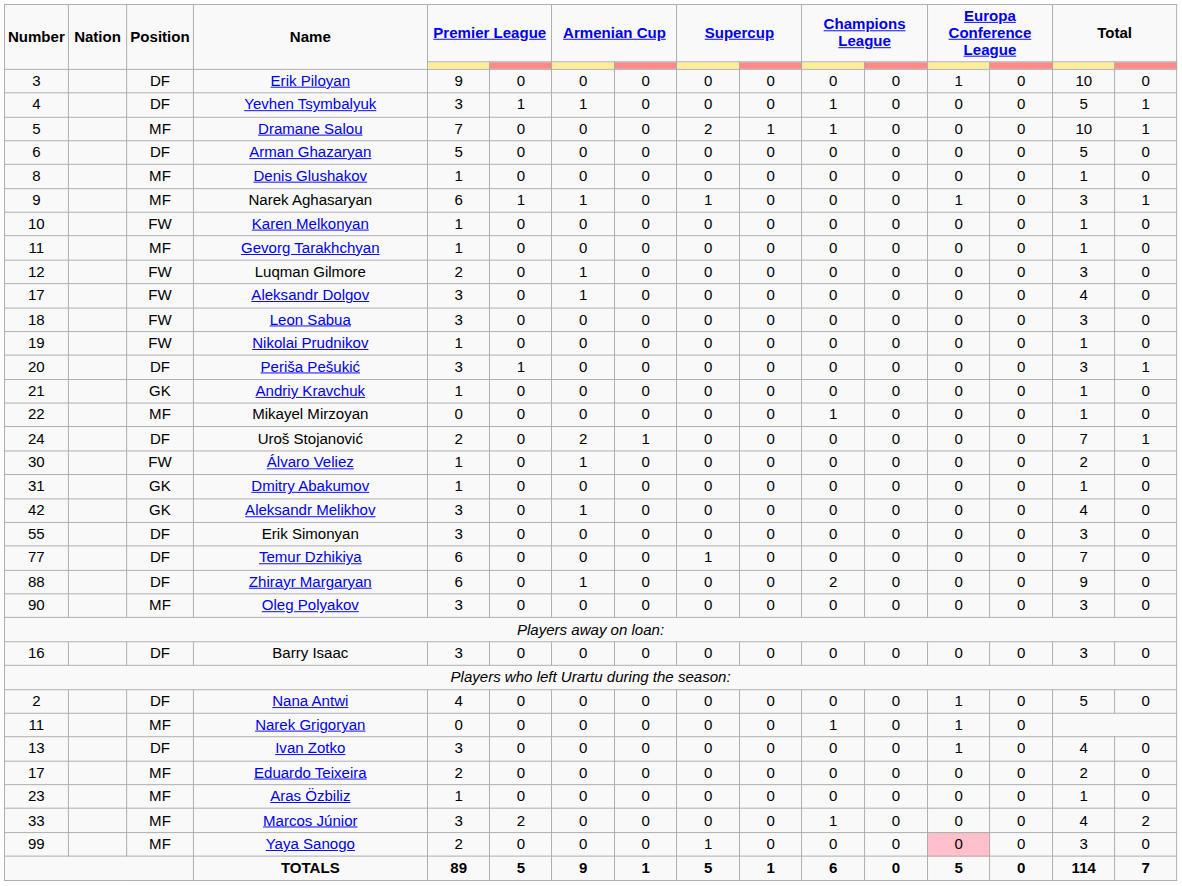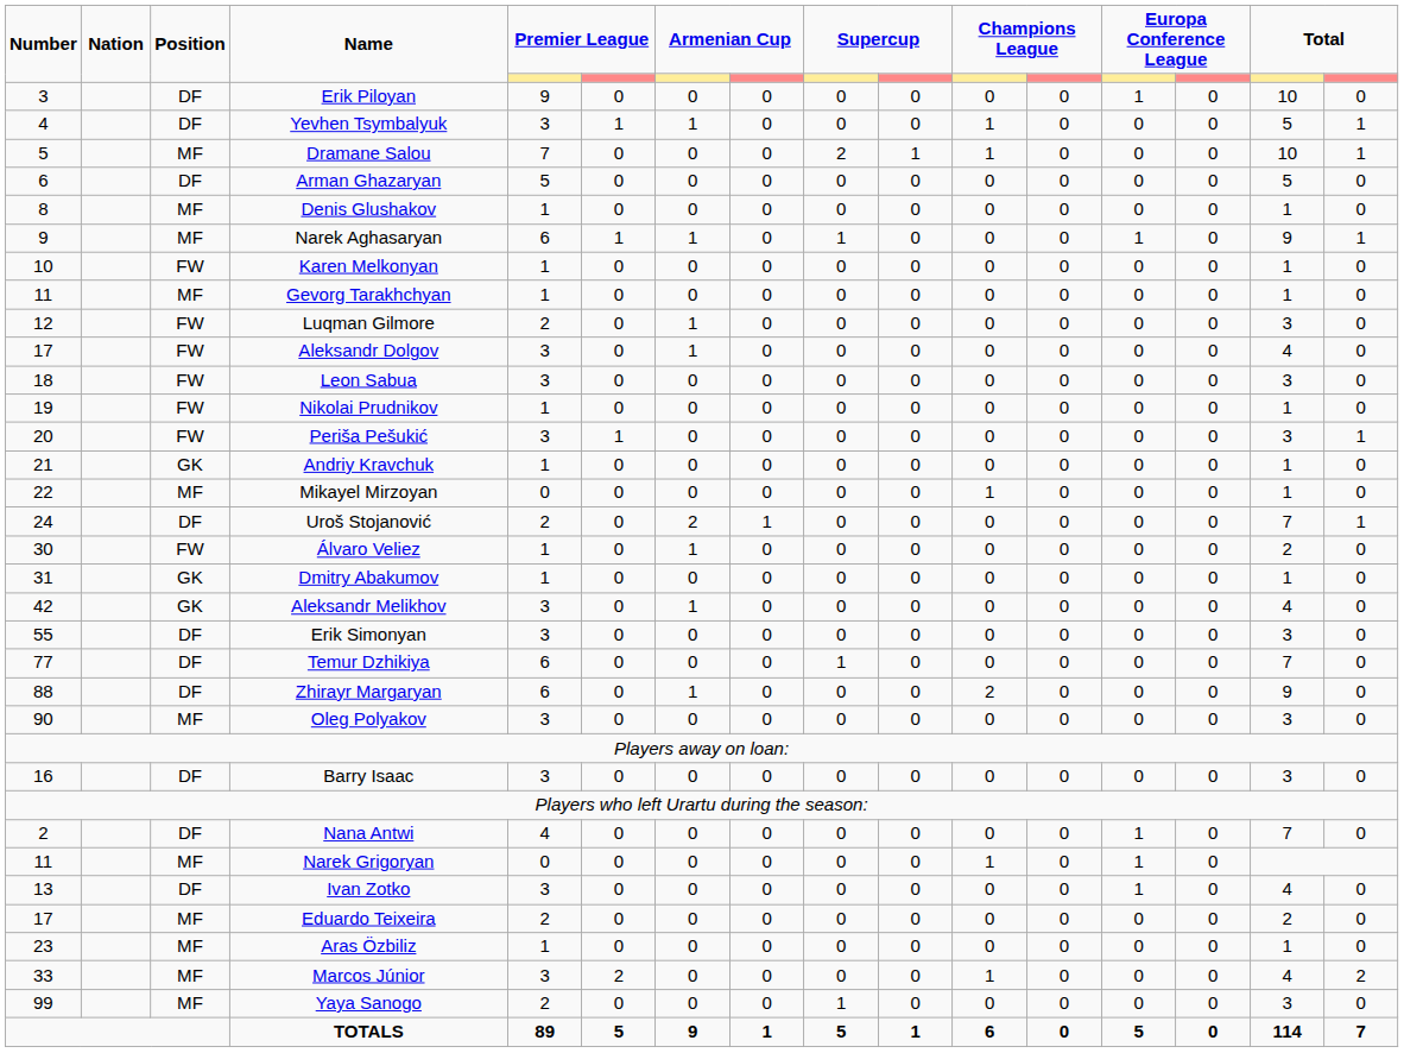Narek Aghasaryan | column 15: 3 -> 9
Periša Pešukić | Position: DF -> FW
Nana Antwi | column 15: 5 -> 7
Yaya Sanogo | column 13: pink background -> no background
